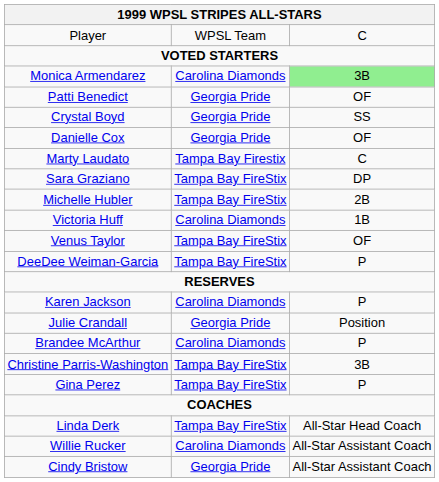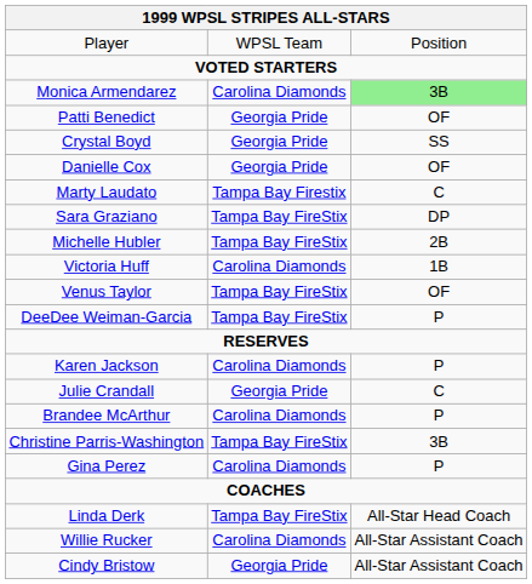Player | column 3: C -> Position
Julie Crandall | column 3: Position -> C
Gina Perez | column 2: Tampa Bay FireStix -> Carolina Diamonds
